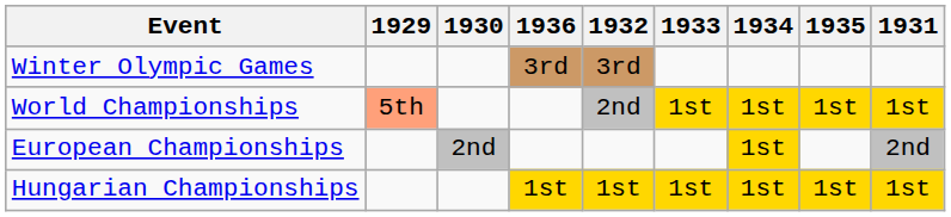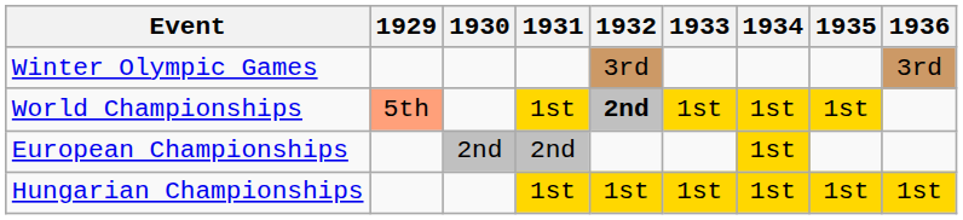columns swapped: 1931 <-> 1936
World Championships | 1932: normal -> bold
